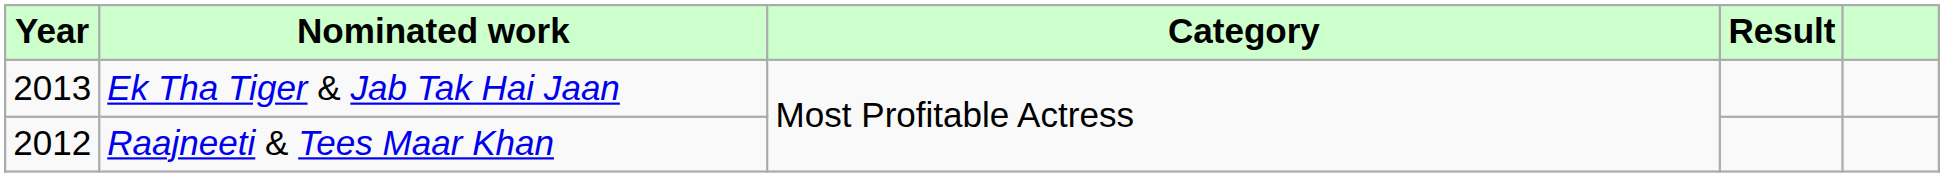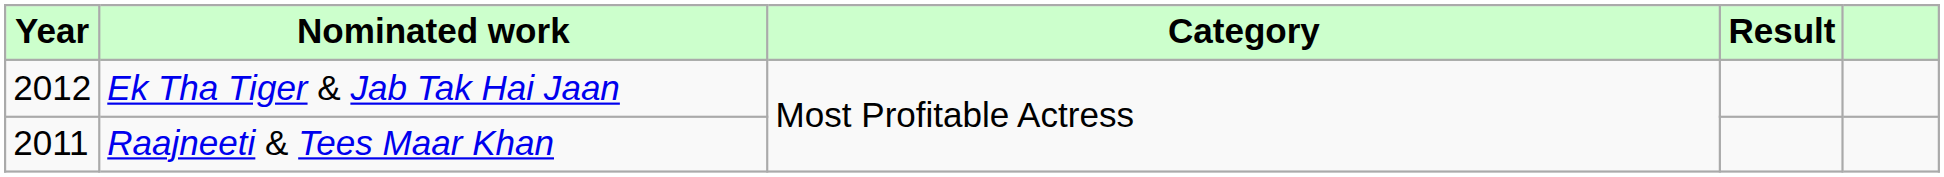Ek Tha Tiger & Jab Tak Hai Jaan | Year: 2013 -> 2012
Raajneeti & Tees Maar Khan | Year: 2012 -> 2011
